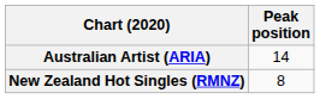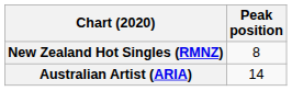rows swapped: Australian Artist (ARIA) <-> New Zealand Hot Singles (RMNZ)
